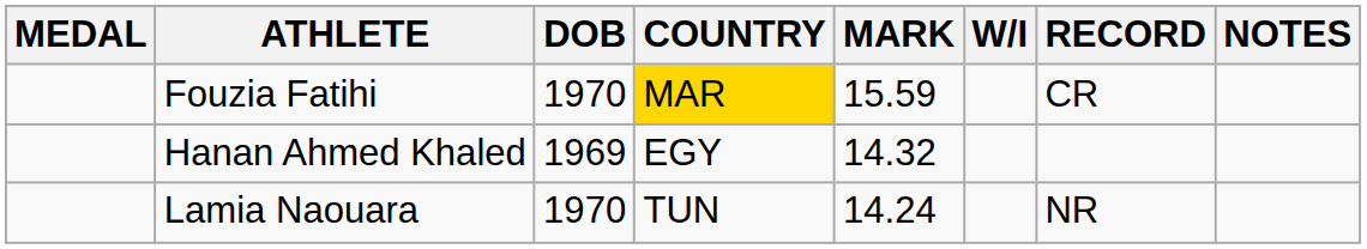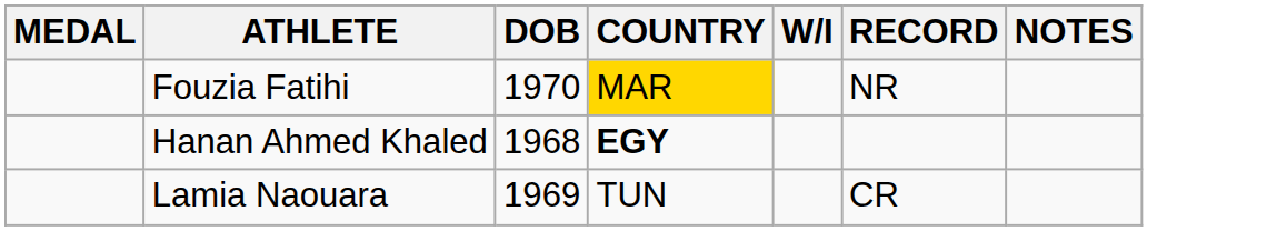- column: MARK | 15.59 | 14.32 | 14.24
Fouzia Fatihi | RECORD: CR -> NR
Hanan Ahmed Khaled | DOB: 1969 -> 1968
Hanan Ahmed Khaled | COUNTRY: normal -> bold
Lamia Naouara | DOB: 1970 -> 1969
Lamia Naouara | RECORD: NR -> CR
